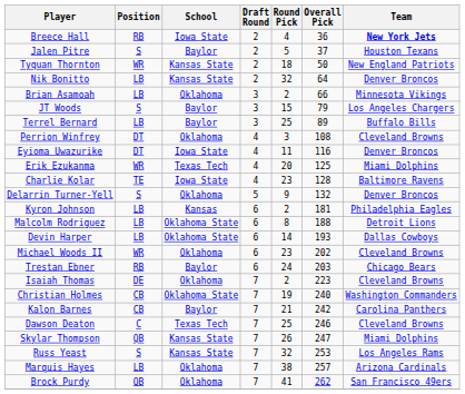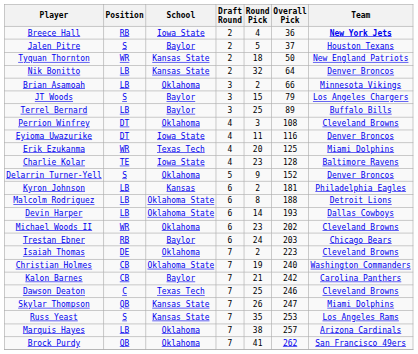Delarrin Turner-Yell | Overall Pick: 132 -> 152
Russ Yeast | Round Pick: 32 -> 35
